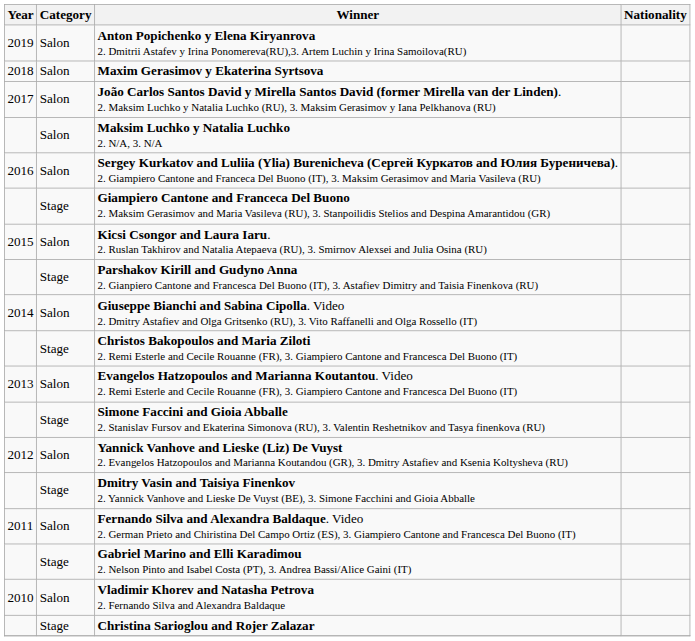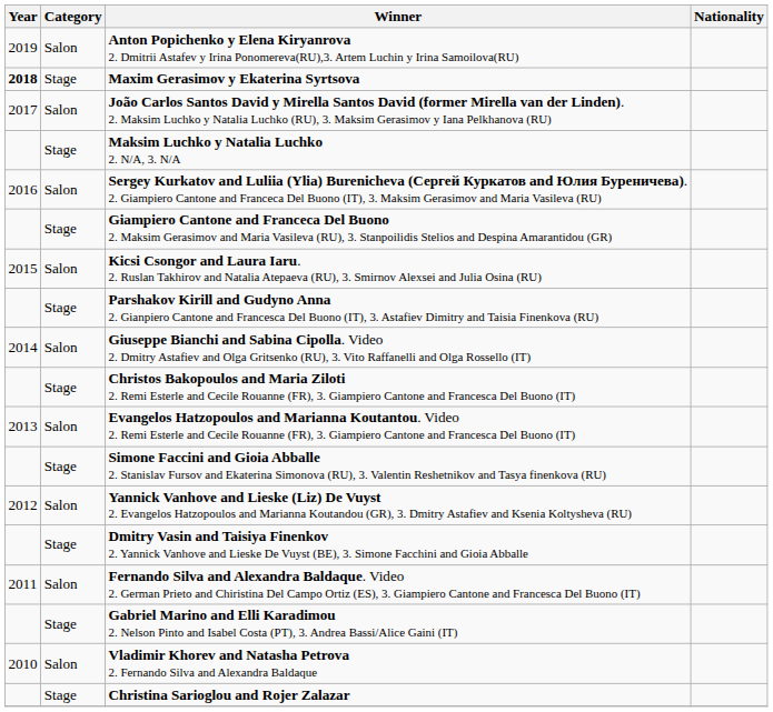Maxim Gerasimov y Ekaterina Syrtsova | Year: normal -> bold
Maxim Gerasimov y Ekaterina Syrtsova | Category: Salon -> Stage
Maksim Luchko y Natalia Luchko 2. N/A, 3. N/A | Category: Salon -> Stage
